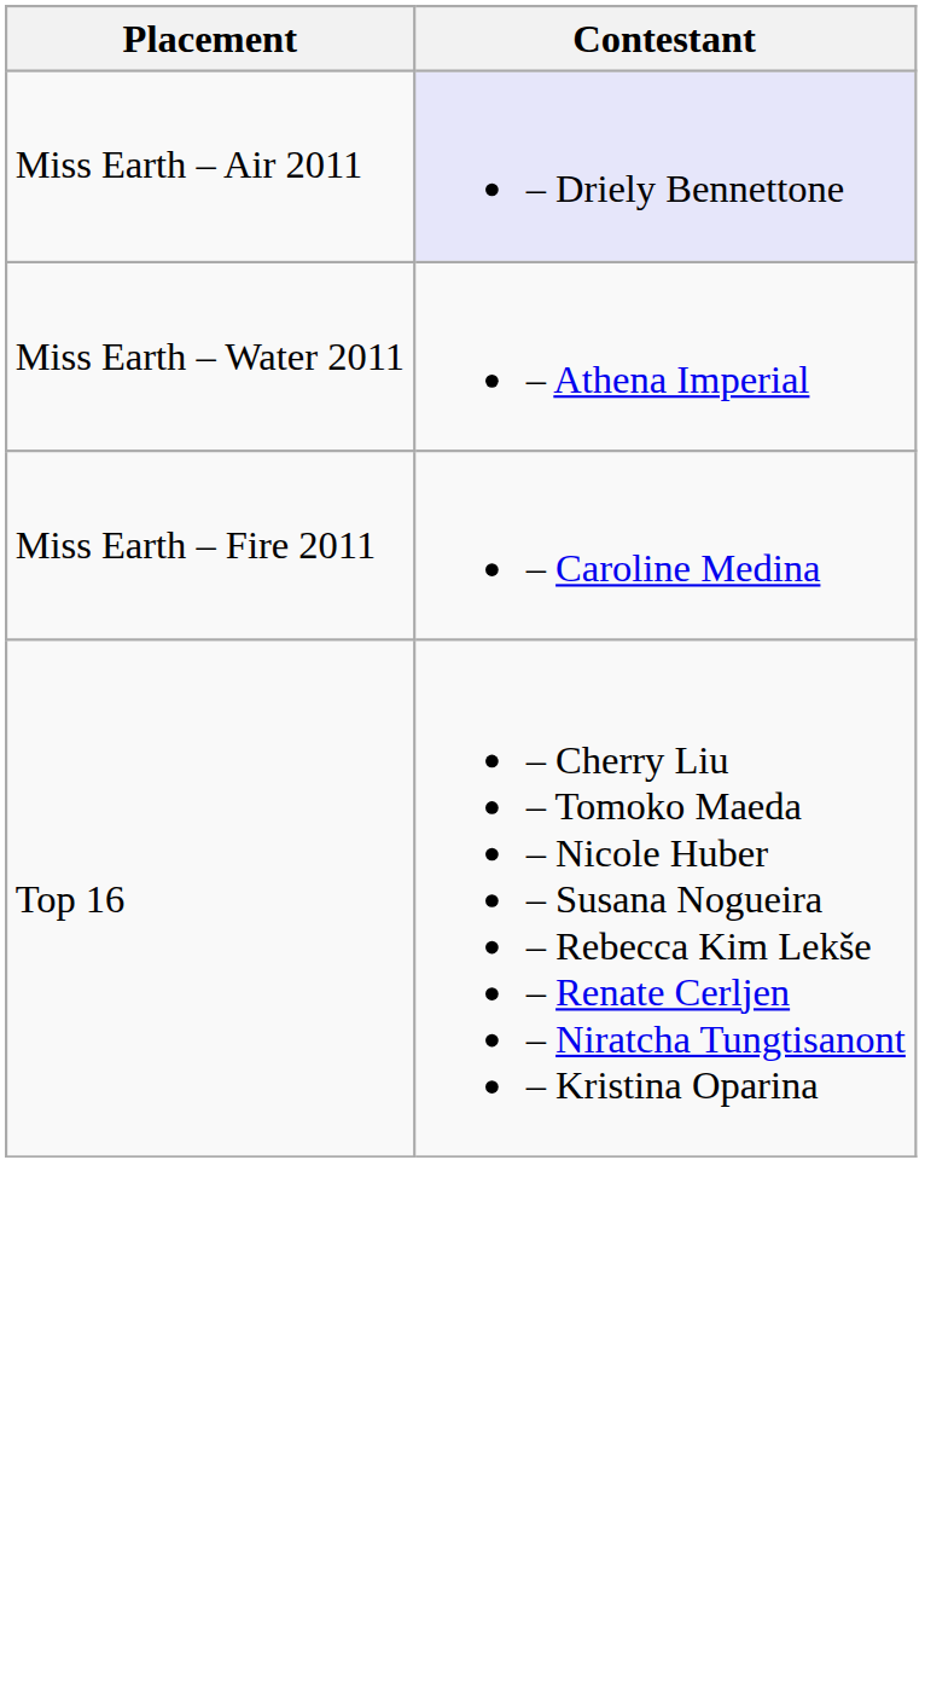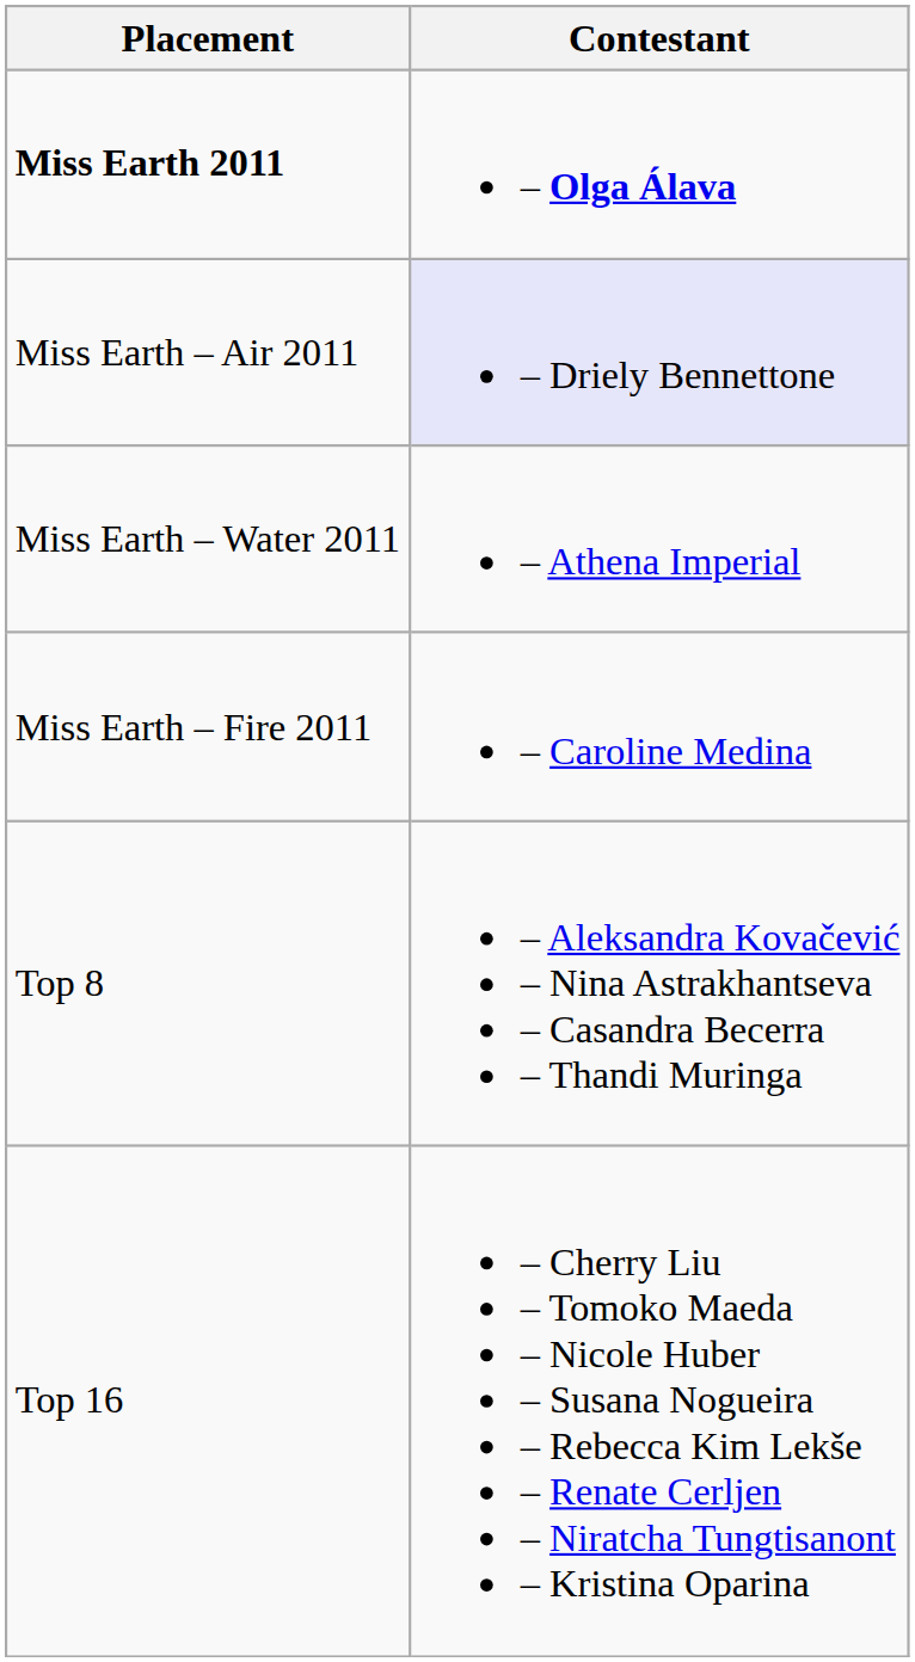+ row: Miss Earth 2011 | – Olga Álava
+ row: Top 8 | – Aleksandra Kovačević – Nina Astrakhantseva – Casandra Becerra – Thandi Muringa
